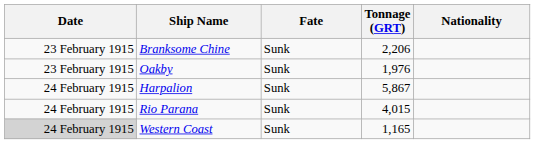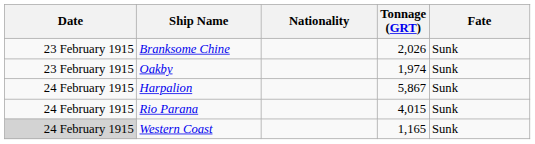columns swapped: Nationality <-> Fate
Branksome Chine | Tonnage (GRT): 2,206 -> 2,026
Oakby | Tonnage (GRT): 1,976 -> 1,974
